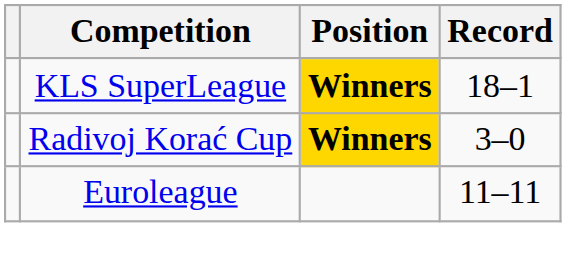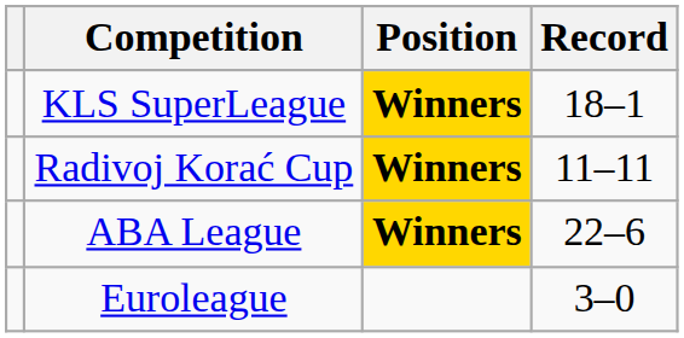Radivoj Korać Cup | Record: 3–0 -> 11–11
+ row: ABA League | Winners | 22–6
Euroleague | Record: 11–11 -> 3–0
